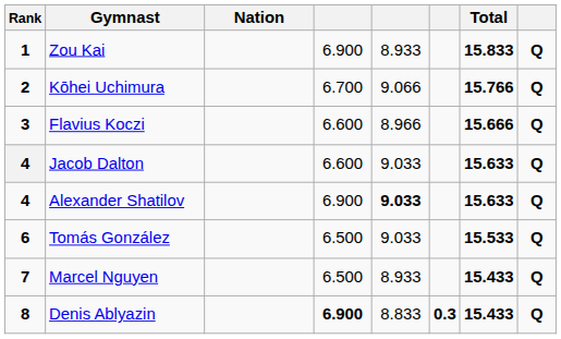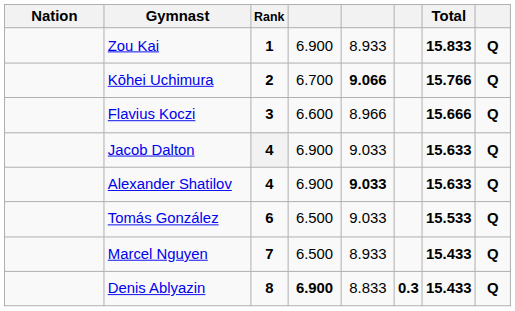columns swapped: Rank <-> Nation
Kōhei Uchimura | column 5: normal -> bold
Jacob Dalton | column 4: 6.600 -> 6.900
